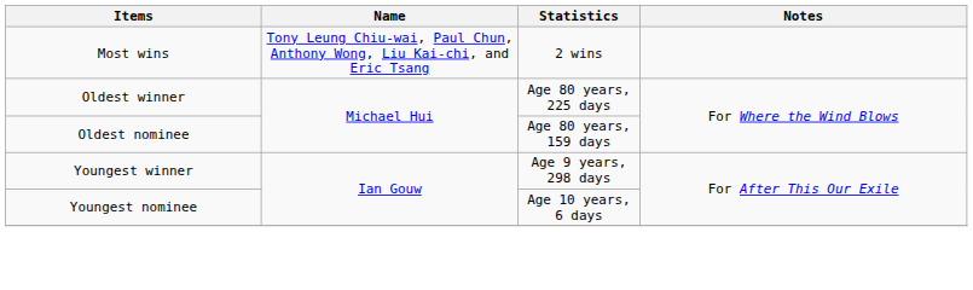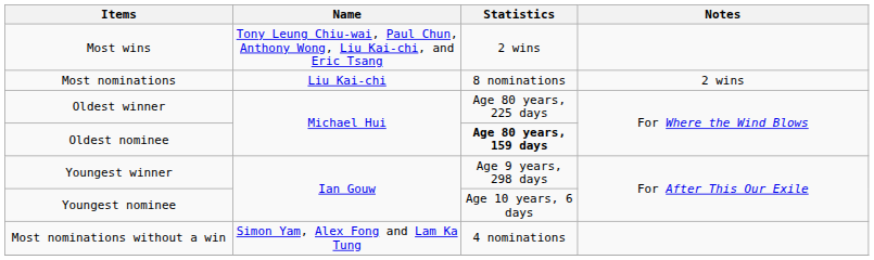+ row: Most nominations | Liu Kai-chi | 8 nominations | 2 wins
Oldest nominee | Statistics: normal -> bold
+ row: Most nominations without a win | Simon Yam, Alex Fong and Lam Ka Tung | 4 nominations
